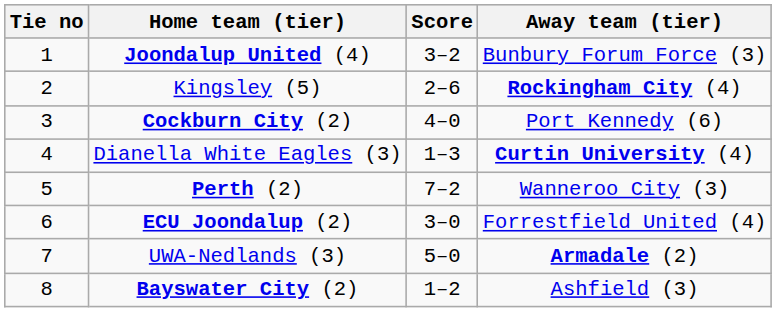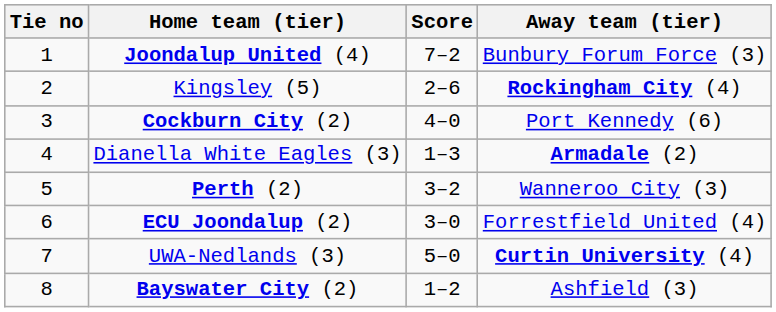Joondalup United (4) | Score: 3–2 -> 7–2
Dianella White Eagles (3) | Away team (tier): Curtin University (4) -> Armadale (2)
Perth (2) | Score: 7–2 -> 3–2
UWA-Nedlands (3) | Away team (tier): Armadale (2) -> Curtin University (4)
